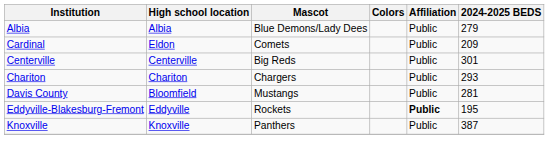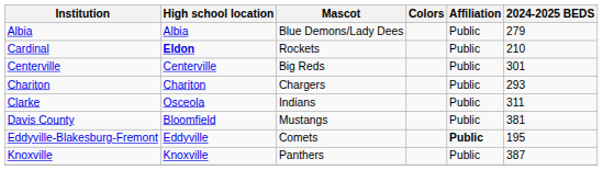Cardinal | High school location: normal -> bold
Cardinal | Mascot: Comets -> Rockets
Cardinal | 2024-2025 BEDS: 209 -> 210
+ row: Clarke | Osceola | Indians | Public | 311
Davis County | 2024-2025 BEDS: 281 -> 381
Eddyville-Blakesburg-Fremont | Mascot: Rockets -> Comets
